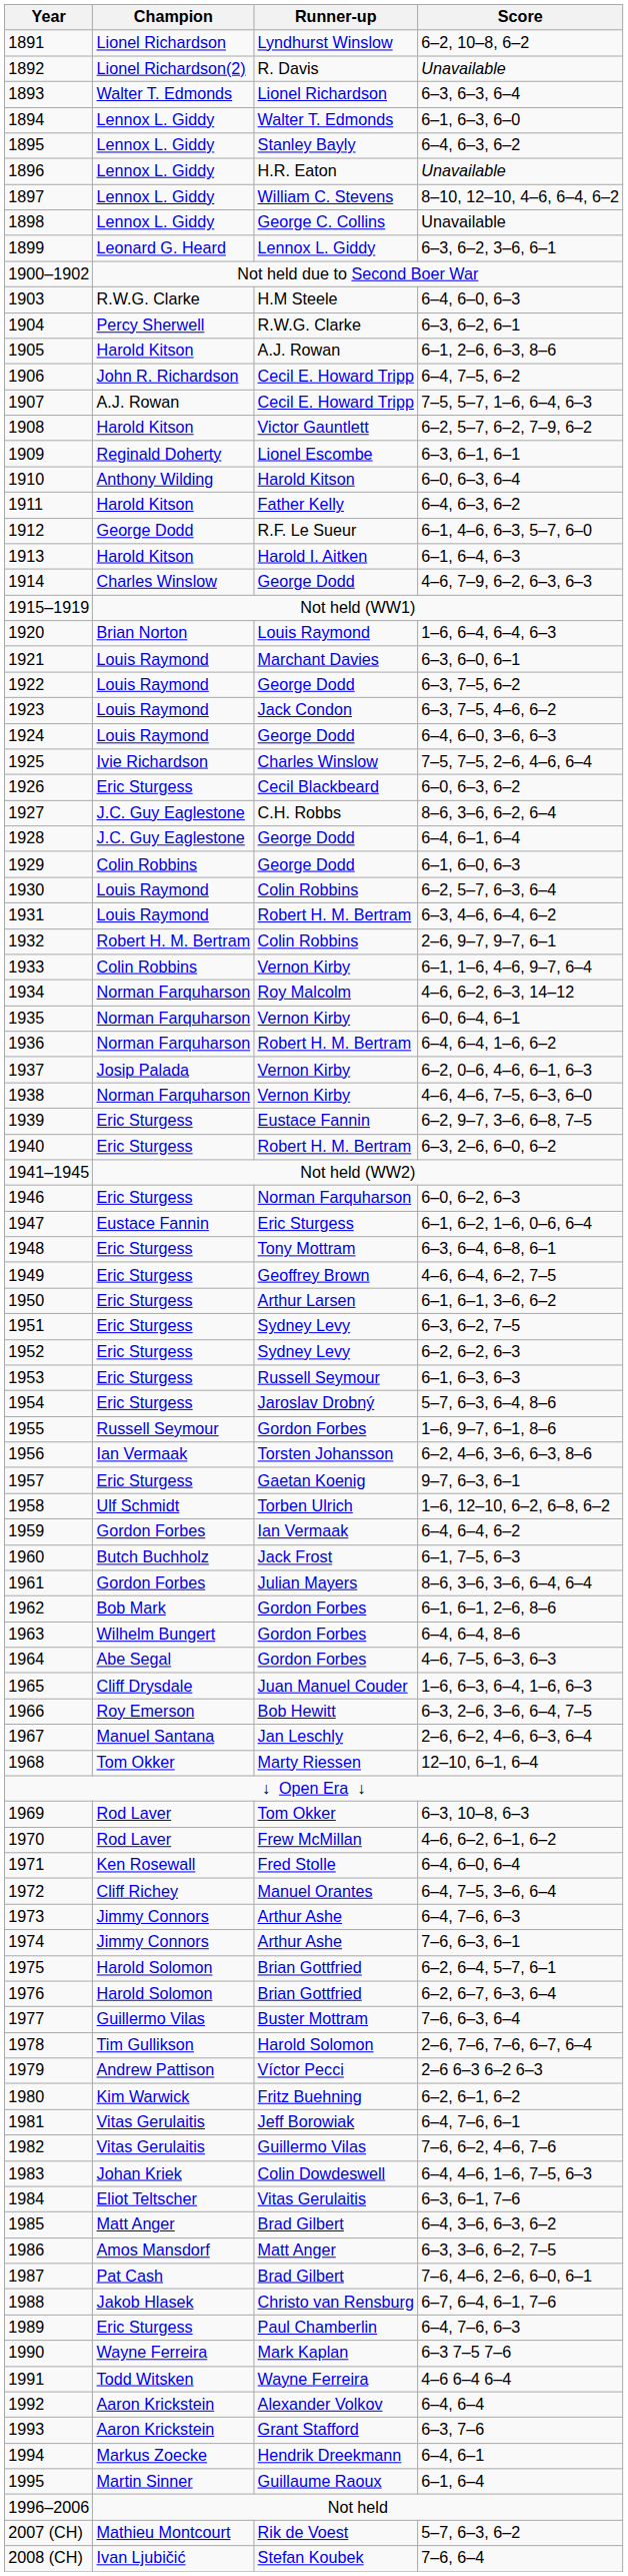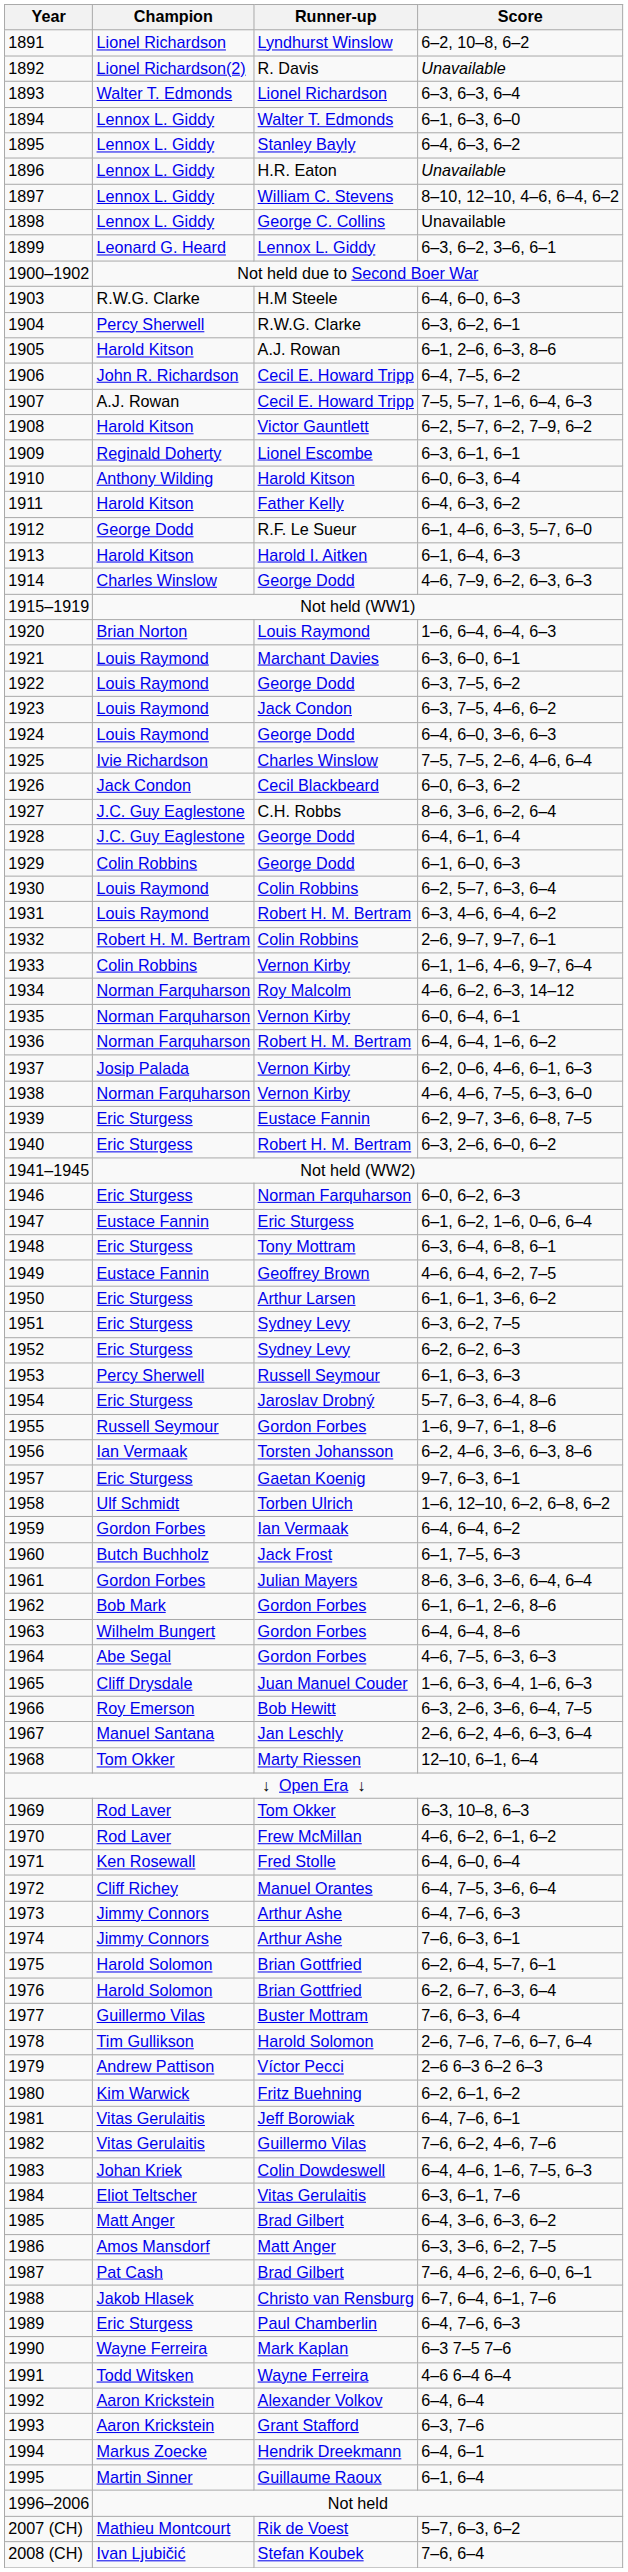1926 | Champion: Eric Sturgess -> Jack Condon
1949 | Champion: Eric Sturgess -> Eustace Fannin
1953 | Champion: Eric Sturgess -> Percy Sherwell
